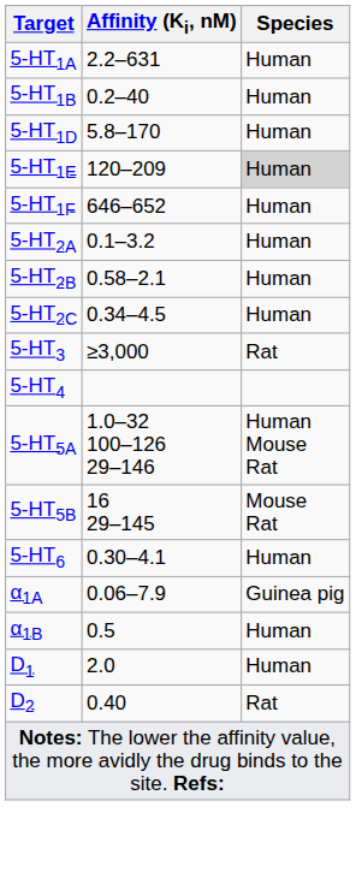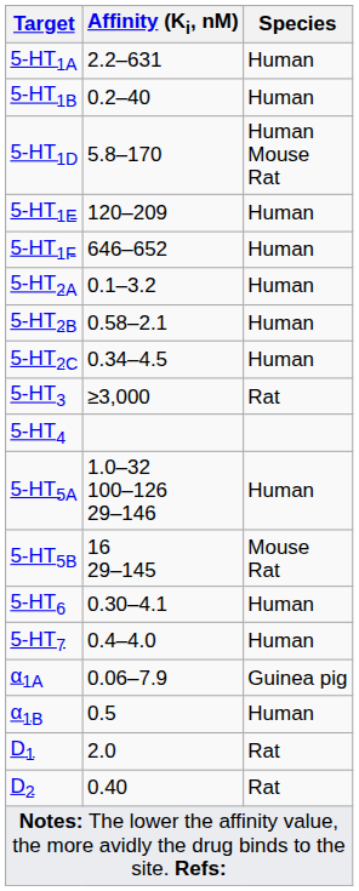5-HT1D | Species: Human -> Human Mouse Rat
5-HT1E | Species: lightgrey background -> no background
5-HT5A | Species: Human Mouse Rat -> Human
+ row: 5-HT7 | 0.4–4.0 | Human
D1 | Species: Human -> Rat
